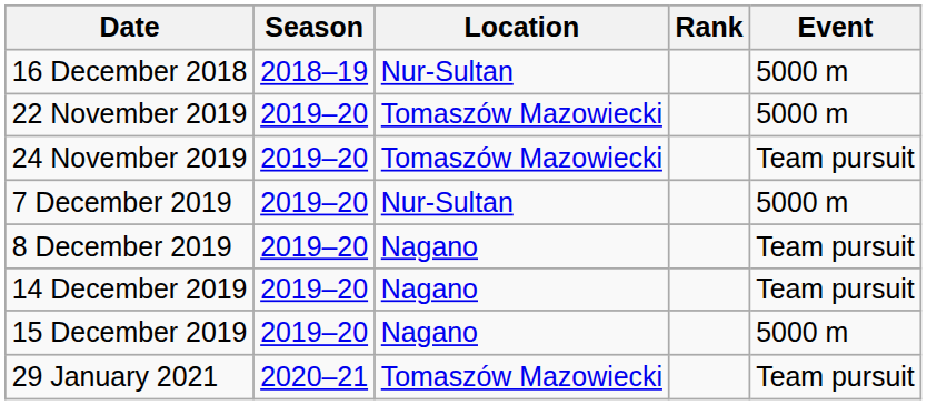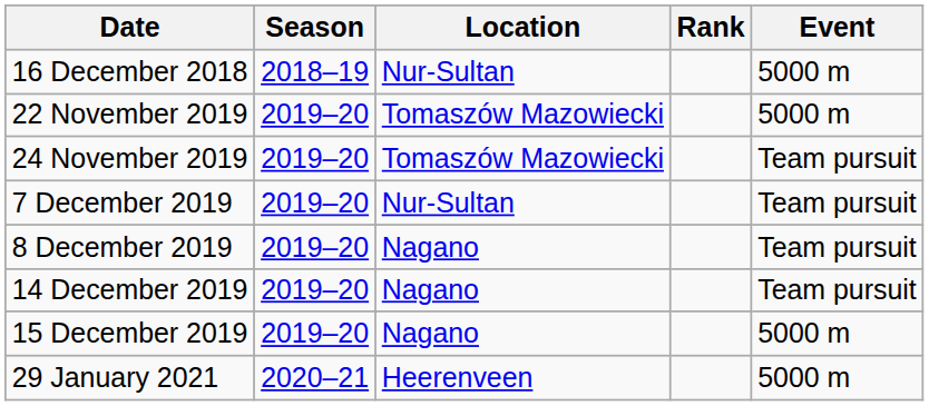7 December 2019 | Event: 5000 m -> Team pursuit
29 January 2021 | Location: Tomaszów Mazowiecki -> Heerenveen
29 January 2021 | Event: Team pursuit -> 5000 m
